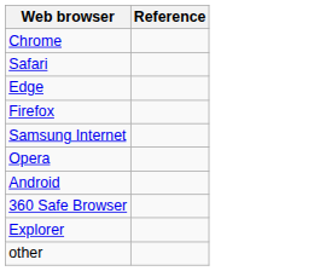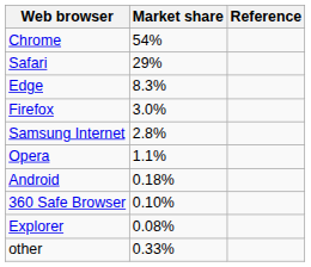+ column: Market share | 54% | 29% | 8.3% | 3.0% | 2.8% | 1.1% | 0.18% | 0.10% | 0.08% | 0.33%
